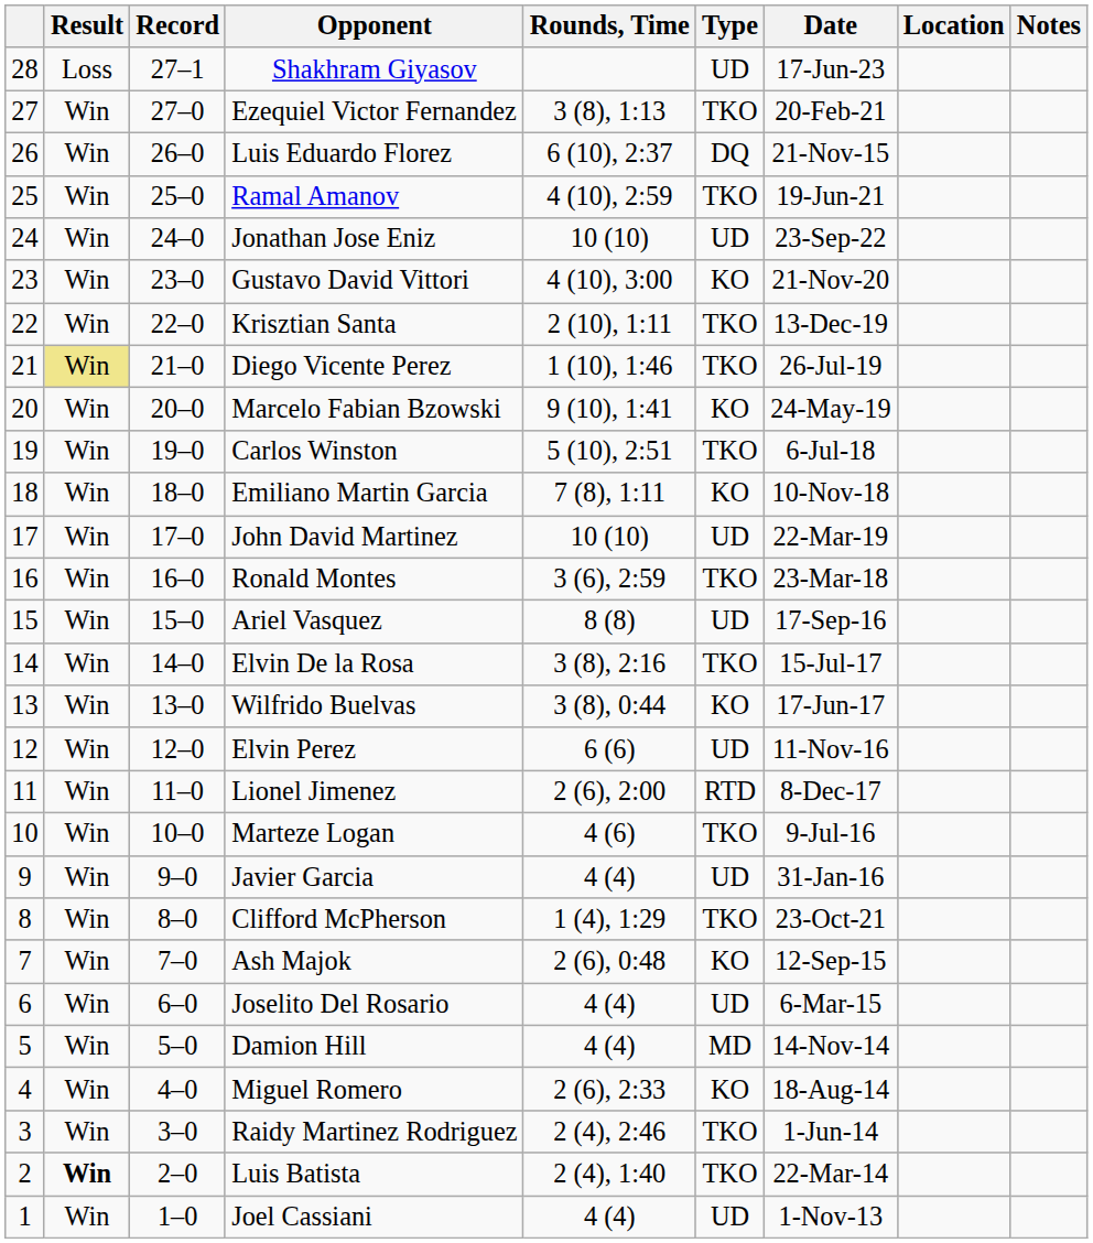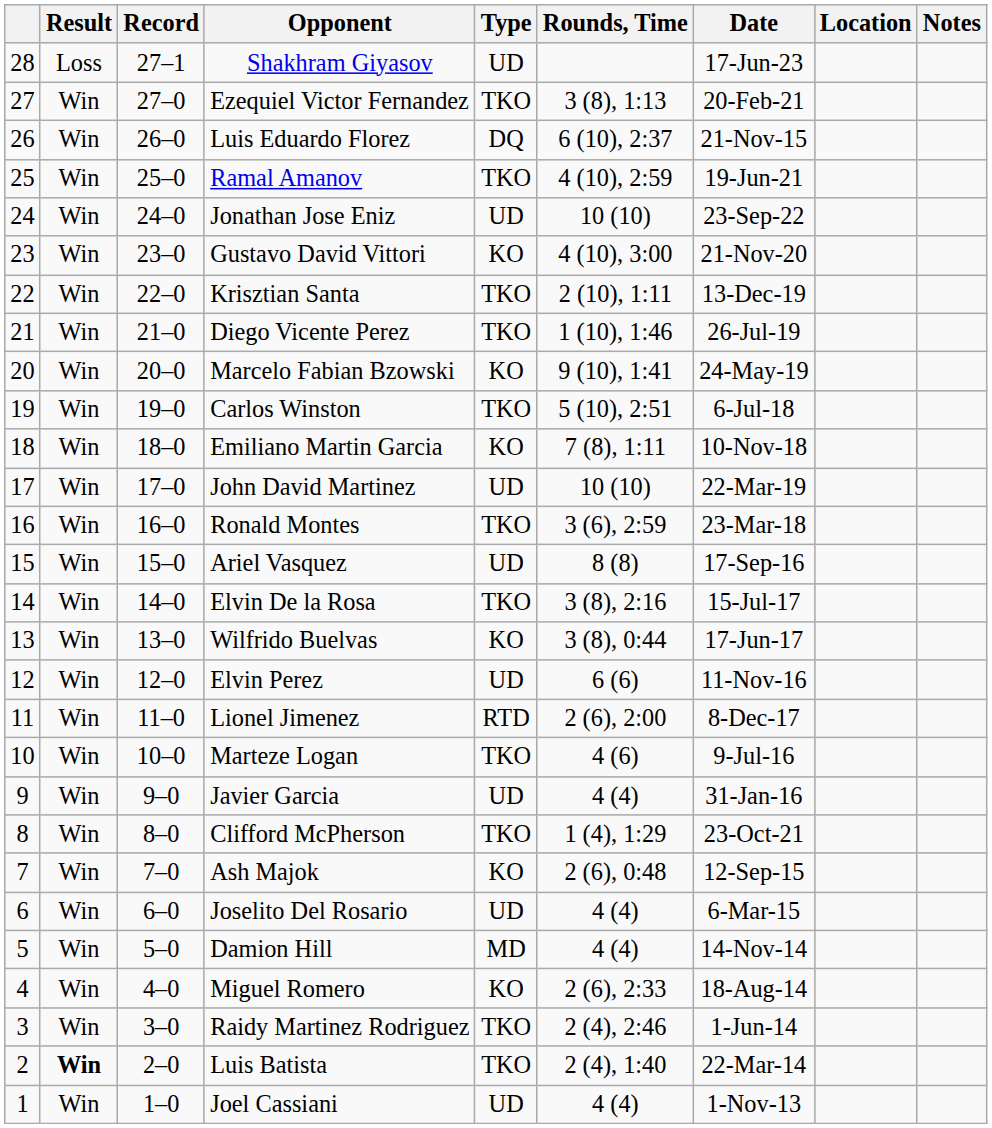columns swapped: Type <-> Rounds, Time
Diego Vicente Perez | Result: khaki background -> no background
